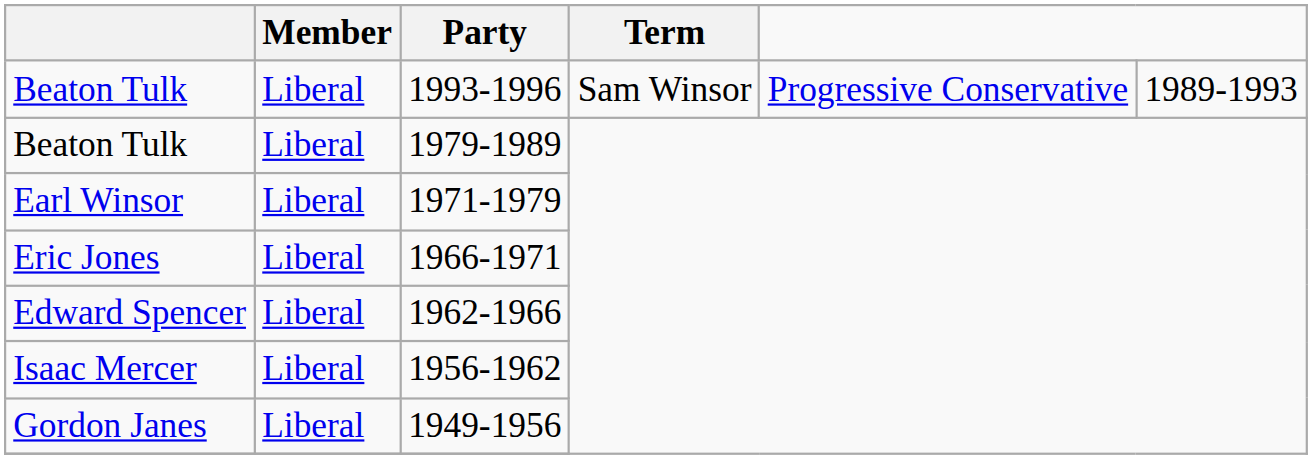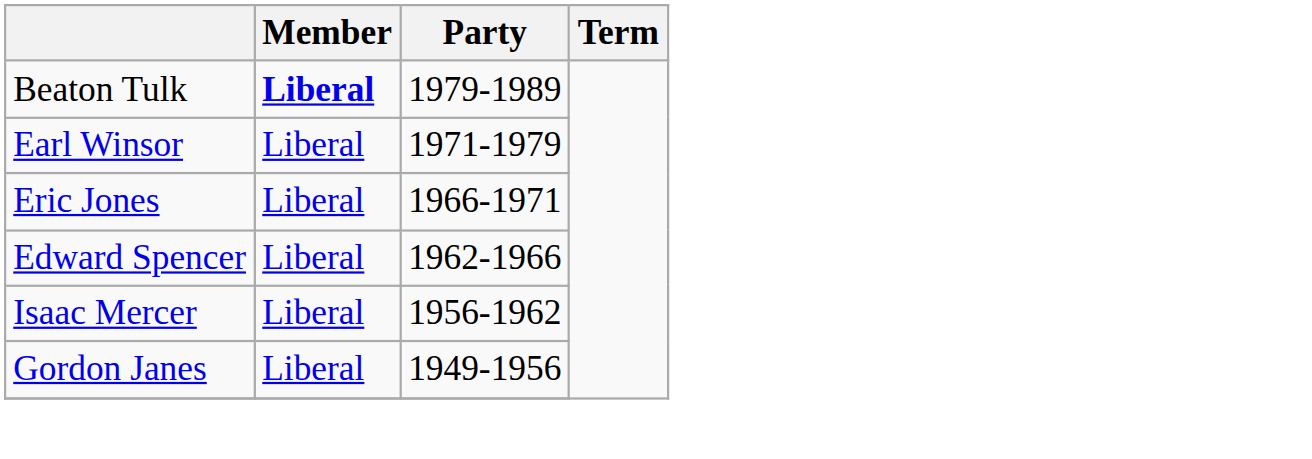- row: Beaton Tulk | Liberal | 1993-1996 | Sam Winsor | Progressive Conservative | 1989-1993
1979-1989 | Member: normal -> bold
